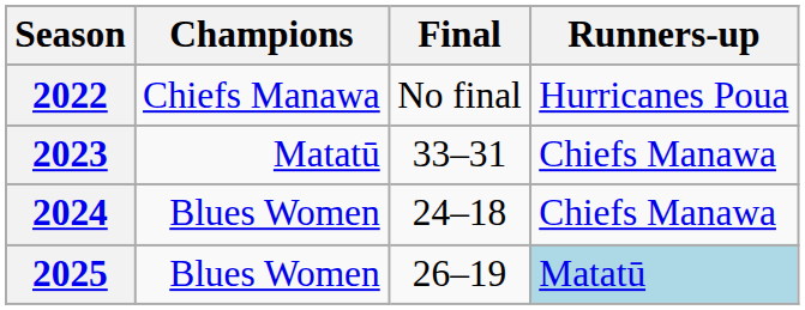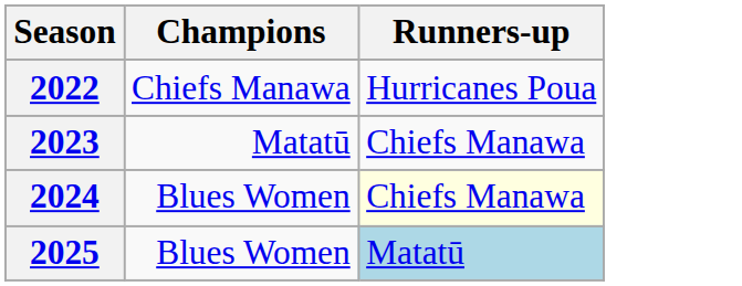- column: Final | No final | 33–31 | 24–18 | 26–19
2024 | Runners-up: no background -> lightyellow background
